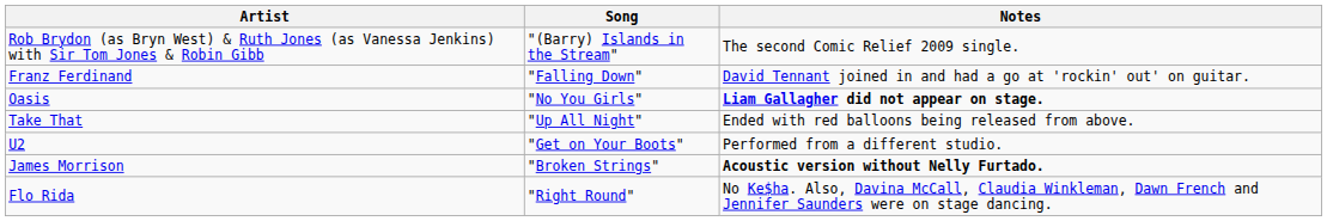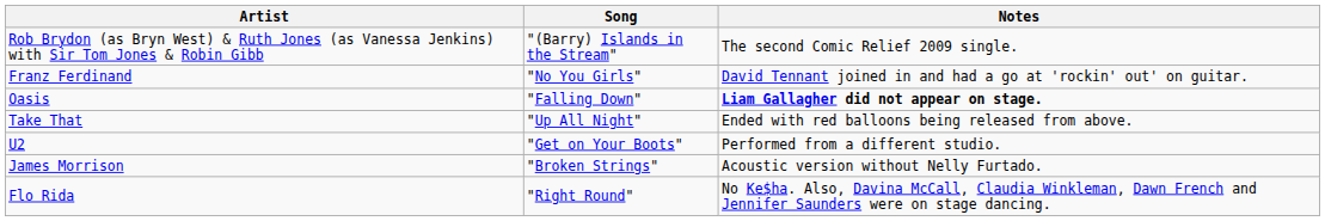Franz Ferdinand | Song: "Falling Down" -> "No You Girls"
Oasis | Song: "No You Girls" -> "Falling Down"
James Morrison | Notes: bold -> normal
